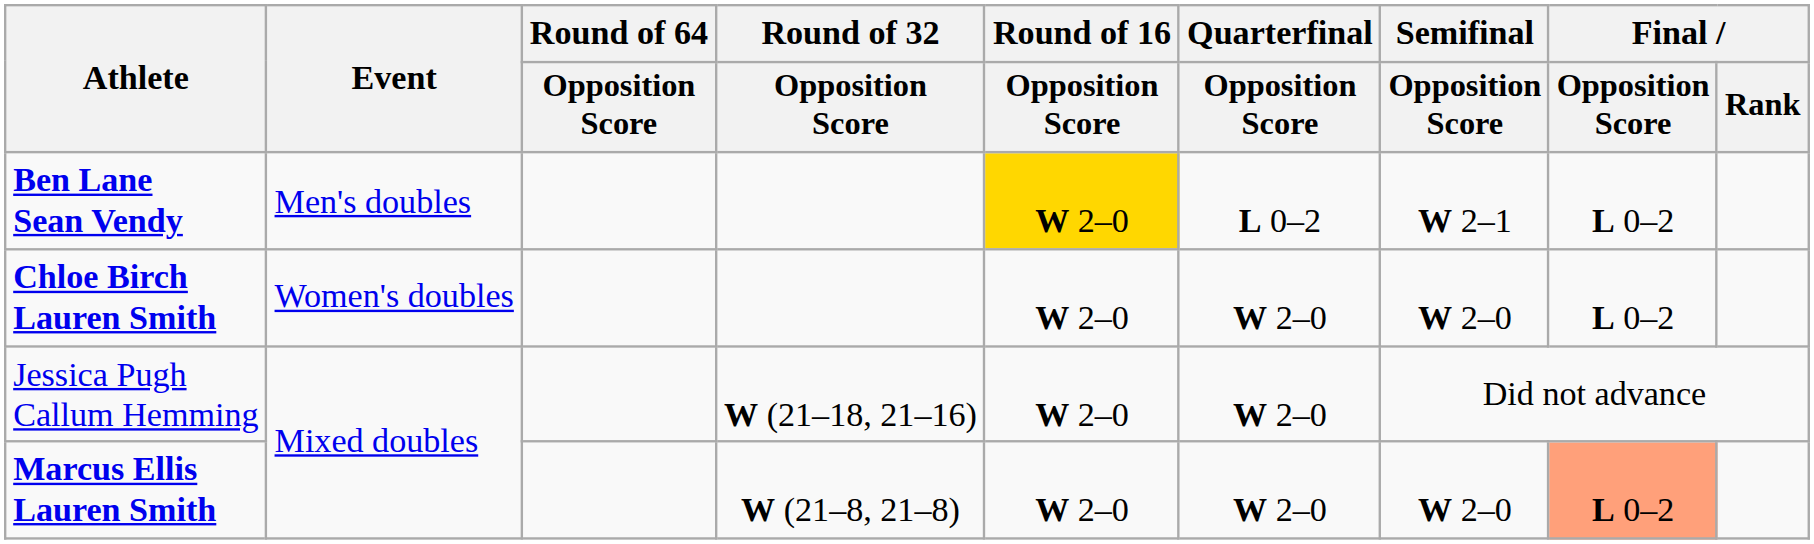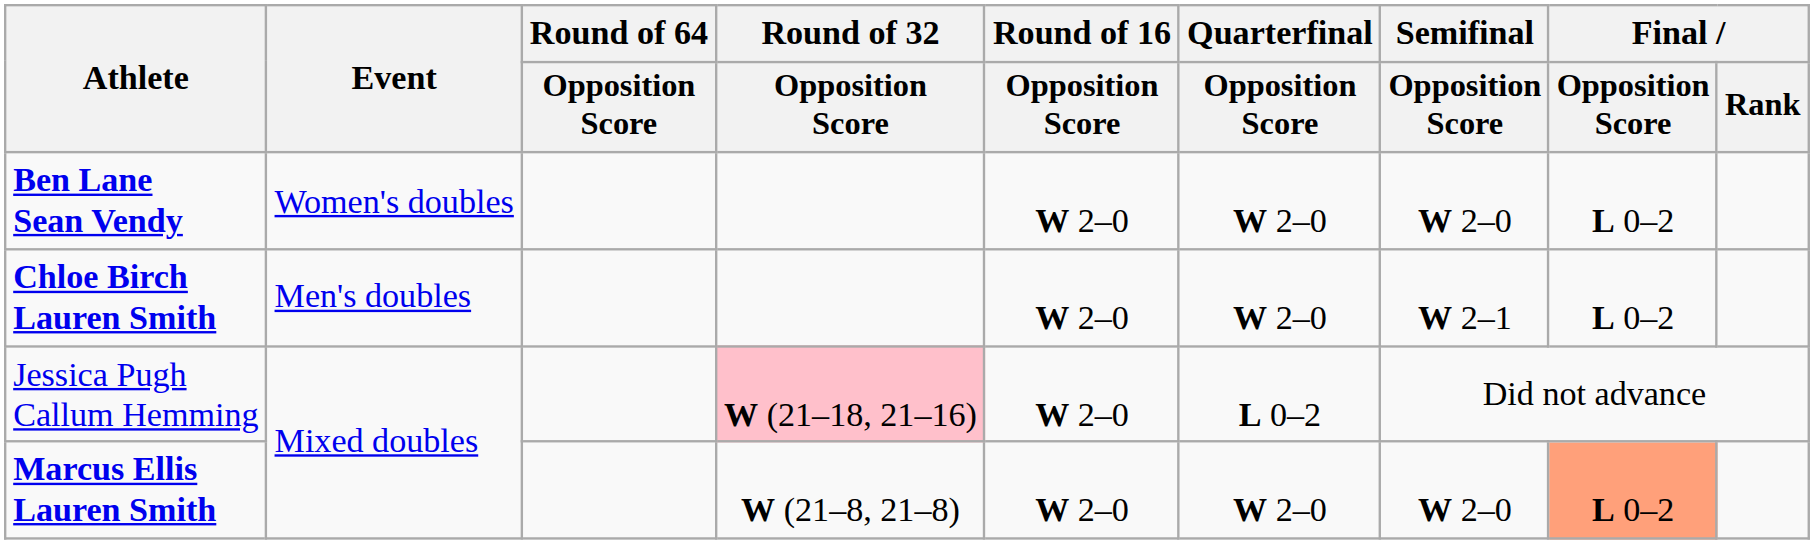Ben Lane Sean Vendy | Event: Men's doubles -> Women's doubles
Ben Lane Sean Vendy | Round of 16 / Opposition Score: gold background -> no background
Ben Lane Sean Vendy | Quarterfinal / Opposition Score: L 0–2 -> W 2–0
Ben Lane Sean Vendy | Semifinal / Opposition Score: W 2–1 -> W 2–0
Chloe Birch Lauren Smith | Event: Women's doubles -> Men's doubles
Chloe Birch Lauren Smith | Semifinal / Opposition Score: W 2–0 -> W 2–1
Jessica Pugh Callum Hemming | Round of 32 / Opposition Score: no background -> pink background
Jessica Pugh Callum Hemming | Quarterfinal / Opposition Score: W 2–0 -> L 0–2
